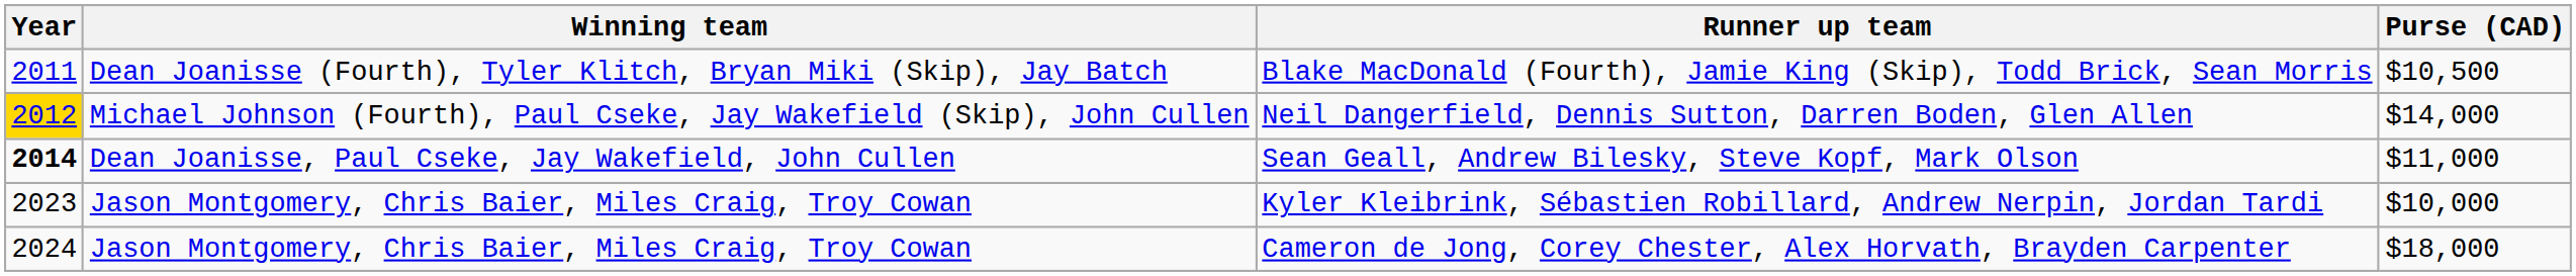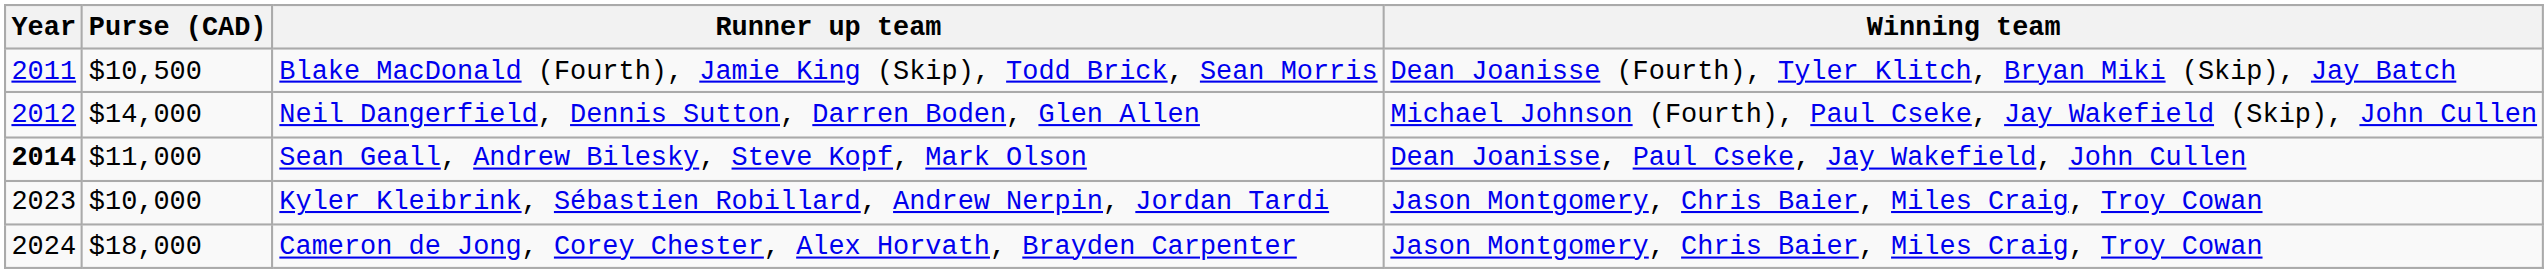columns swapped: Winning team <-> Purse (CAD)
Neil Dangerfield, Dennis Sutton, Darren Boden, Glen Allen | Year: gold background -> no background
